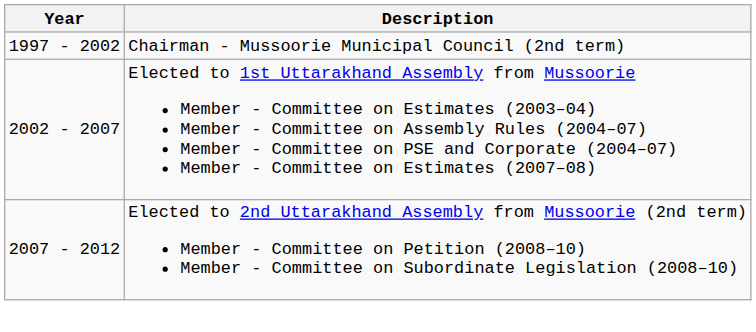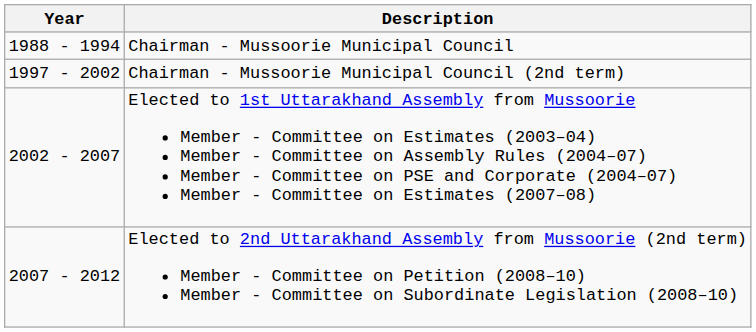+ row: 1988 - 1994 | Chairman - Mussoorie Municipal Council
